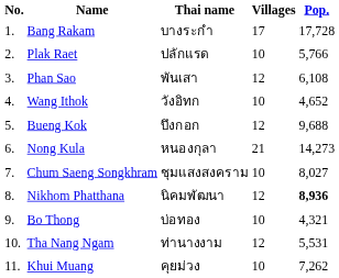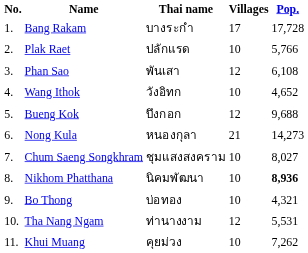Nikhom Phatthana | Villages: 12 -> 10
